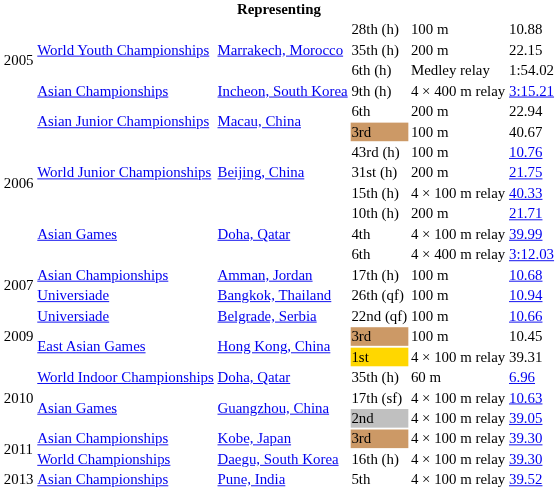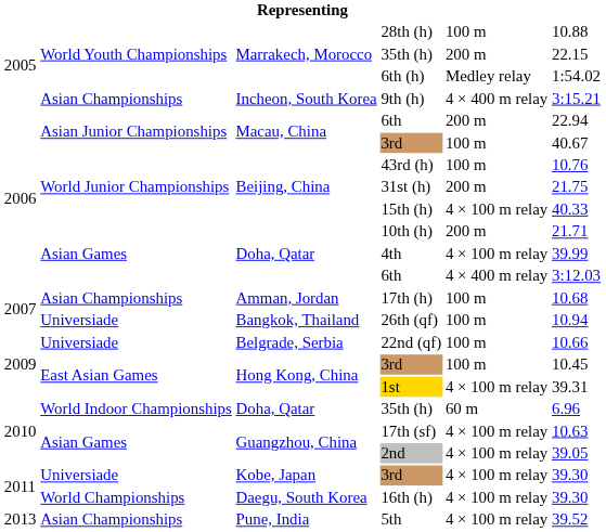Kobe, Japan / 3rd | column 2: Asian Championships -> Universiade
